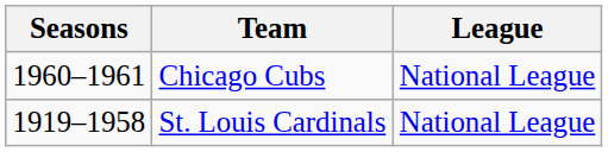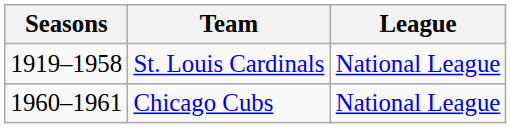rows swapped: St. Louis Cardinals <-> Chicago Cubs
